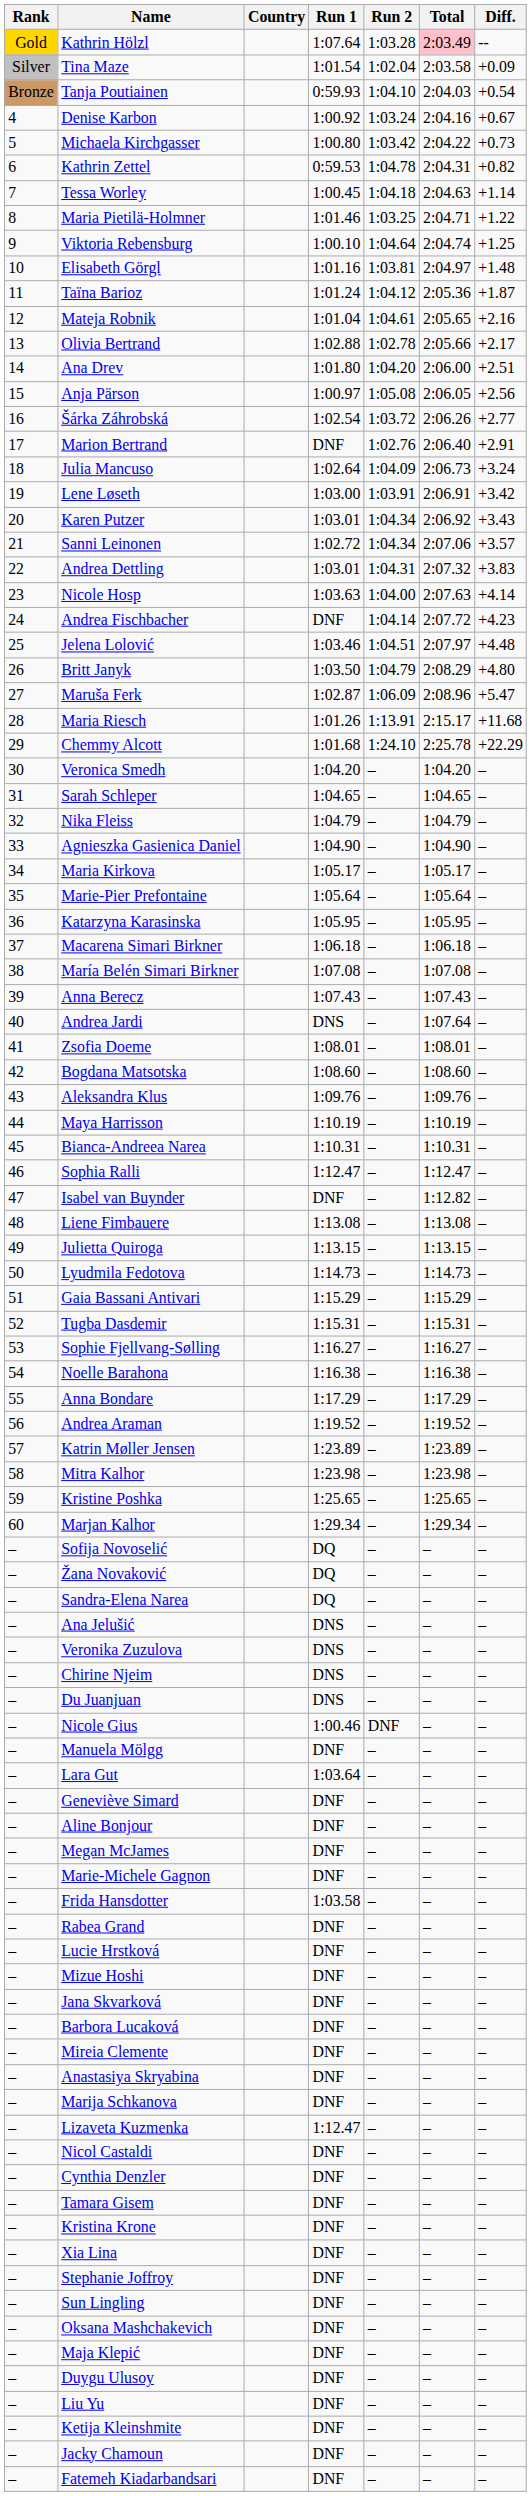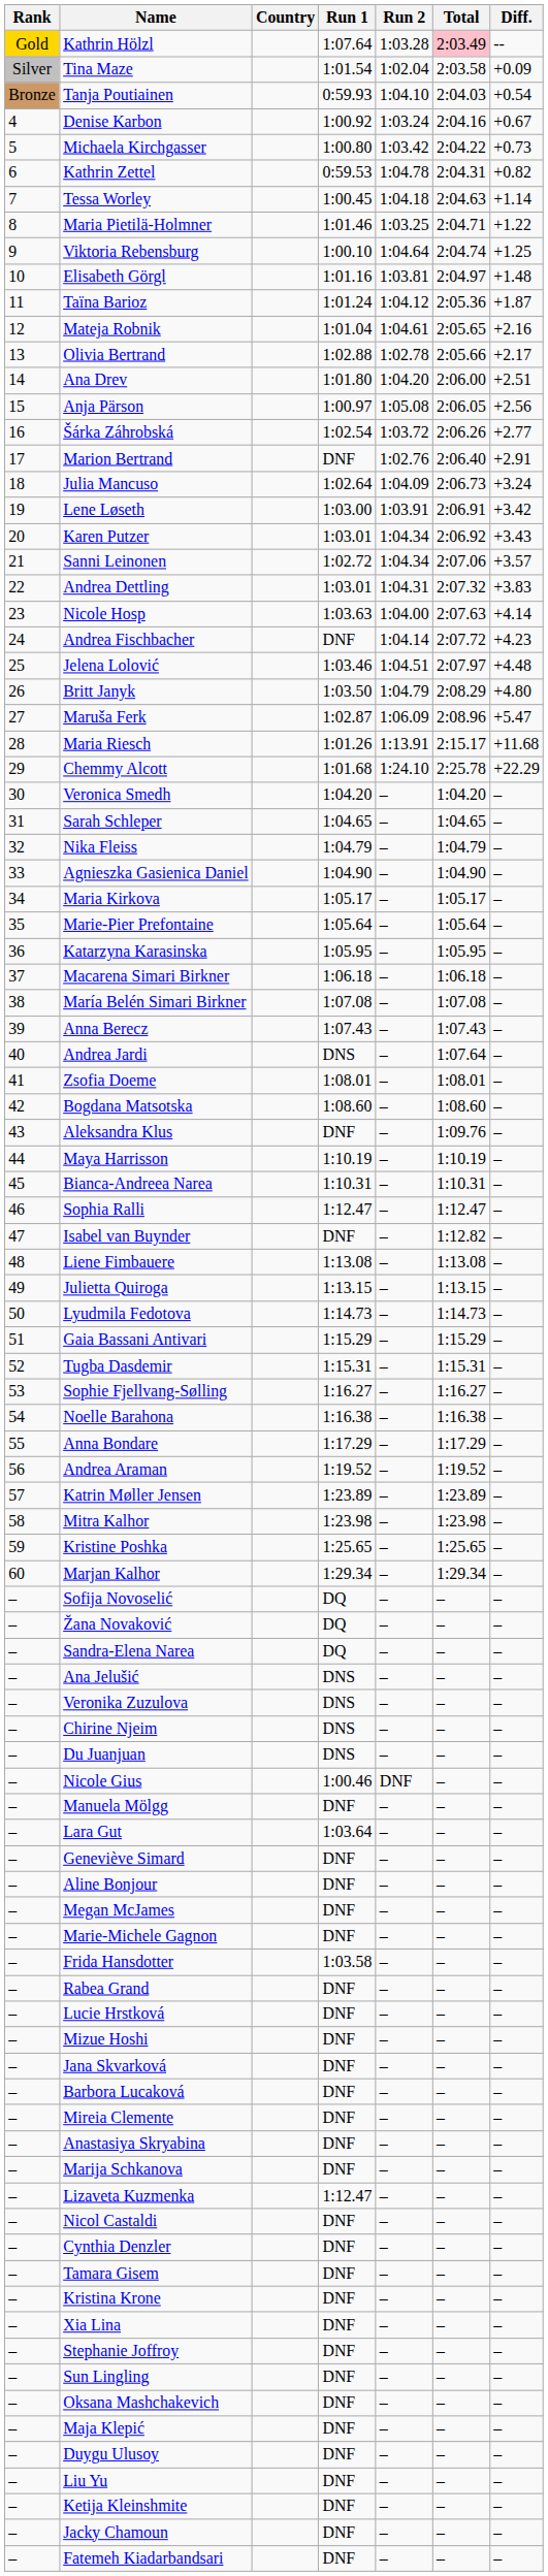Aleksandra Klus | Run 1: 1:09.76 -> DNF
